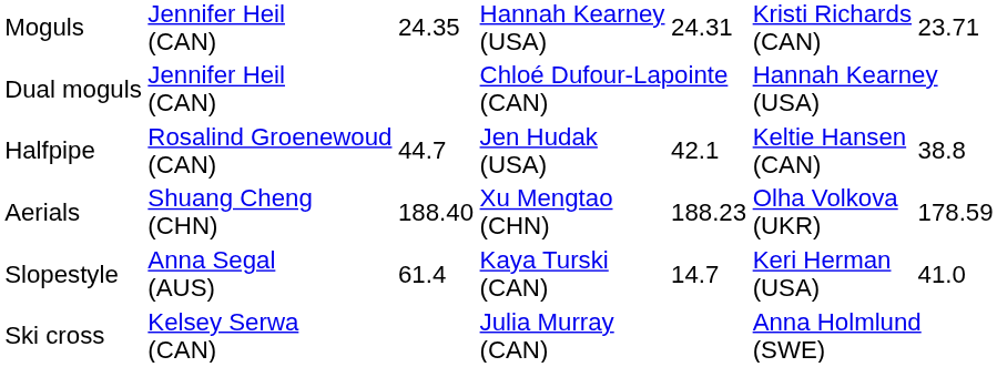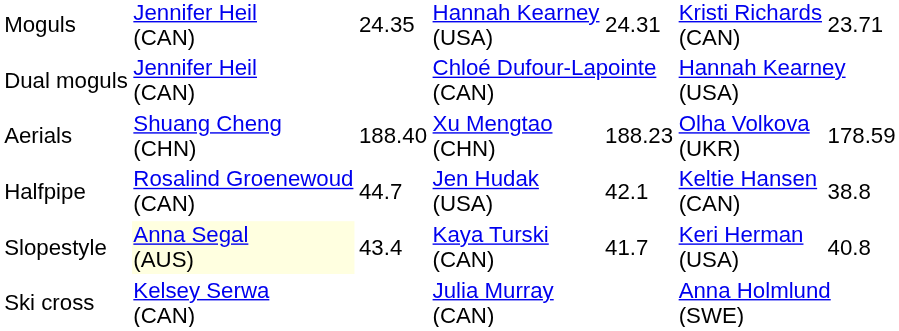rows swapped: Aerials <-> Halfpipe
Slopestyle | column 2: no background -> lightyellow background
Slopestyle | column 3: 61.4 -> 43.4
Slopestyle | column 5: 14.7 -> 41.7
Slopestyle | column 7: 41.0 -> 40.8
